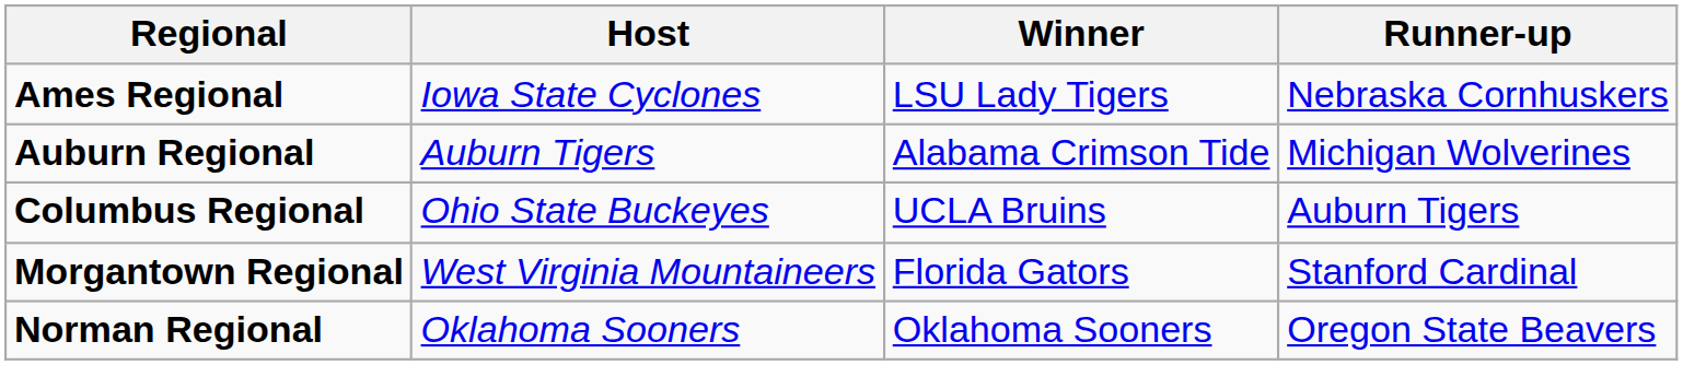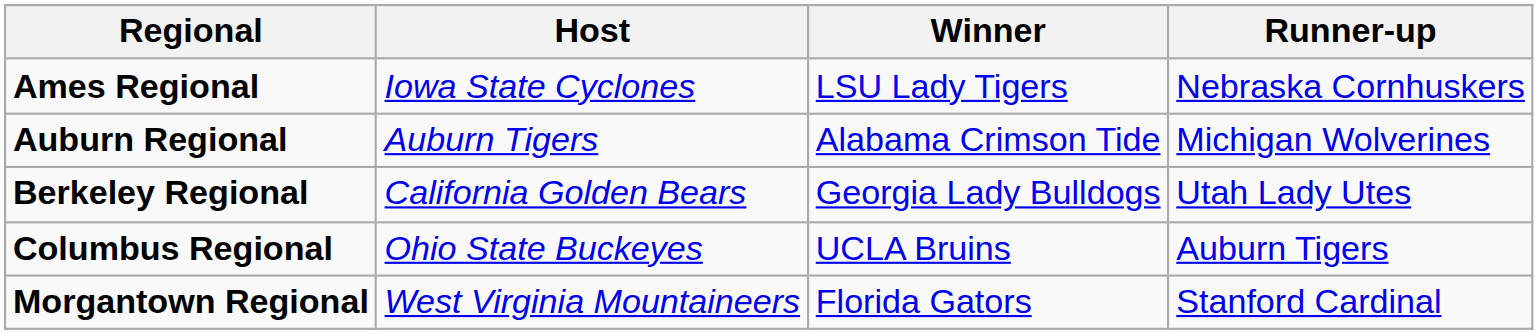+ row: Berkeley Regional | California Golden Bears | Georgia Lady Bulldogs | Utah Lady Utes
- row: Norman Regional | Oklahoma Sooners | Oklahoma Sooners | Oregon State Beavers
